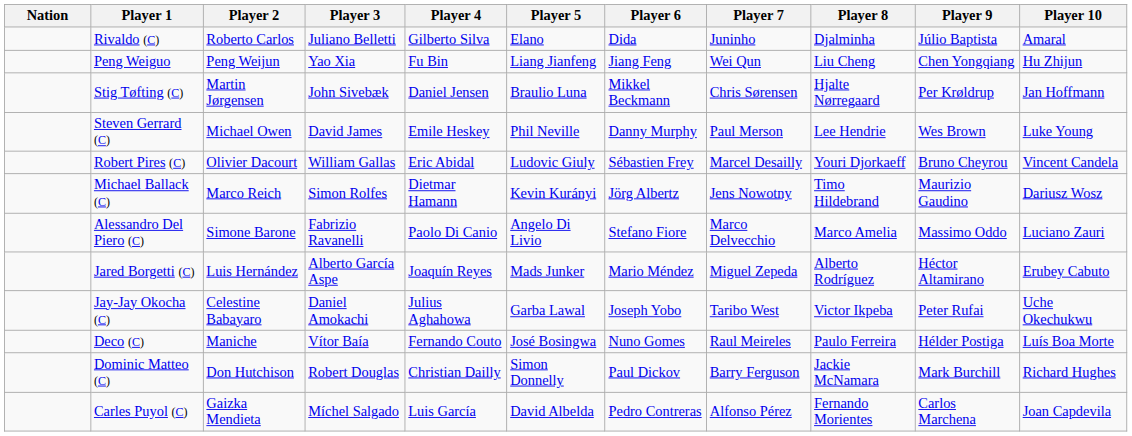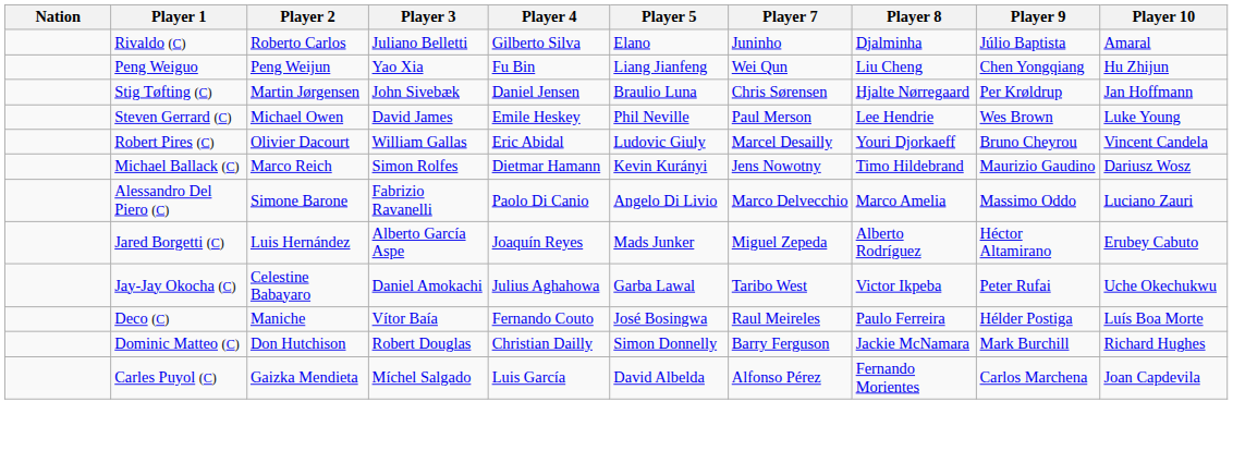- column: Player 6 | Dida | Jiang Feng | Mikkel Beckmann | Danny Murphy | Sébastien Frey | Jörg Albertz | Stefano Fiore | Mario Méndez | Joseph Yobo | Nuno Gomes | Paul Dickov | Pedro Contreras
